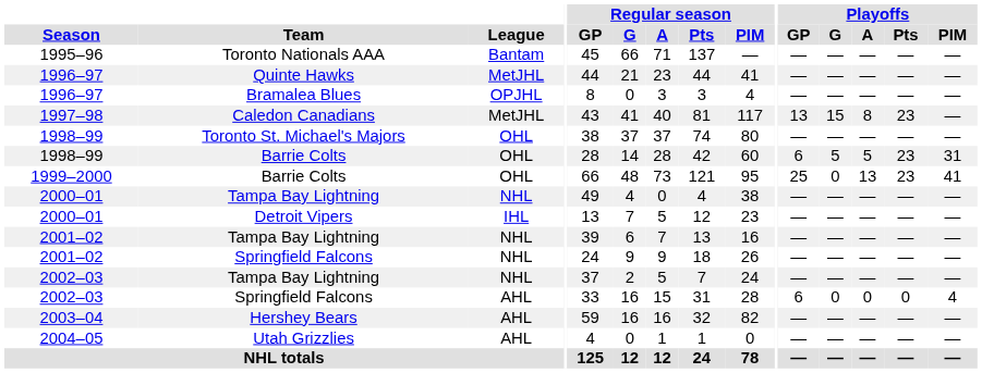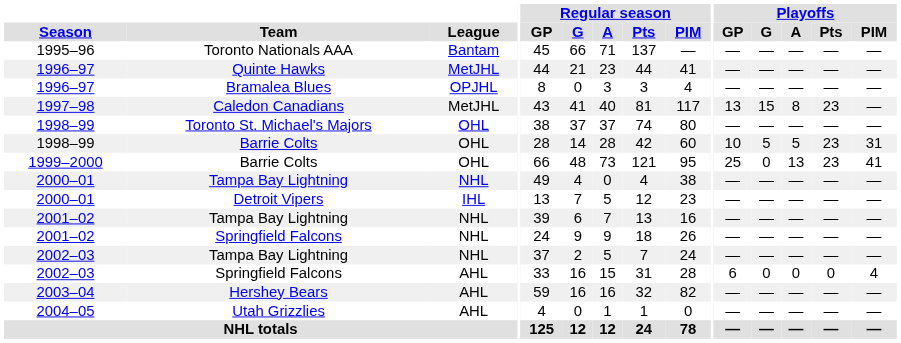1998–99 / Barrie Colts | Playoffs / GP: 6 -> 10
